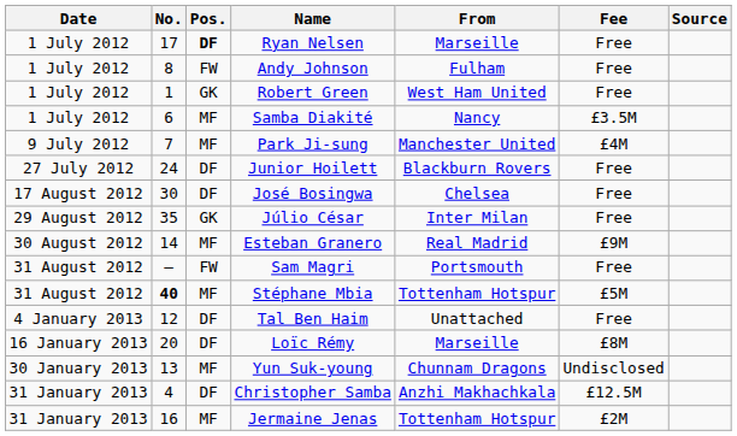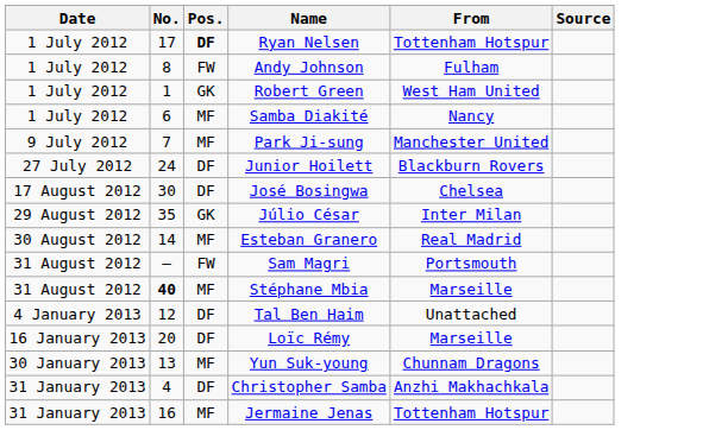- column: Fee | Free | Free | Free | £3.5M | £4M | Free | Free | Free | £9M | Free | £5M | Free | £8M | Undisclosed | £12.5M | £2M
Ryan Nelsen | From: Marseille -> Tottenham Hotspur
Stéphane Mbia | From: Tottenham Hotspur -> Marseille
